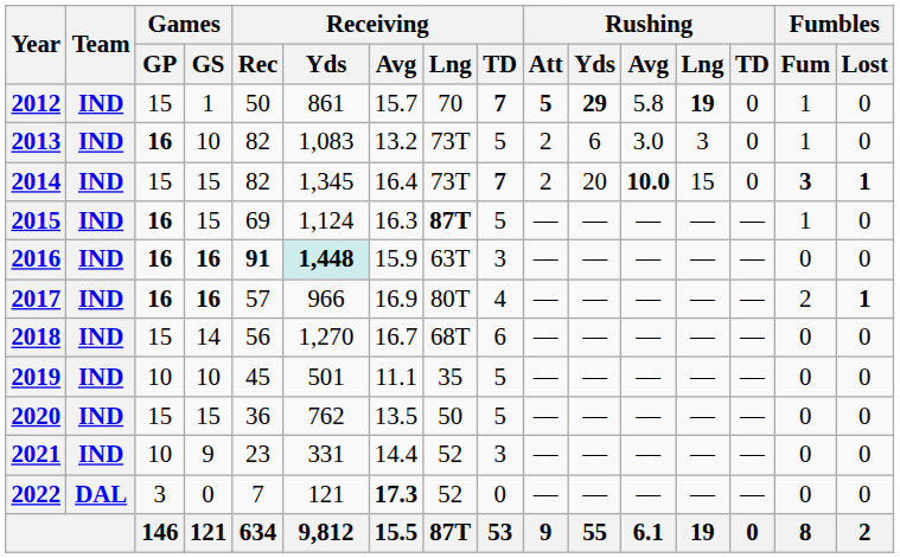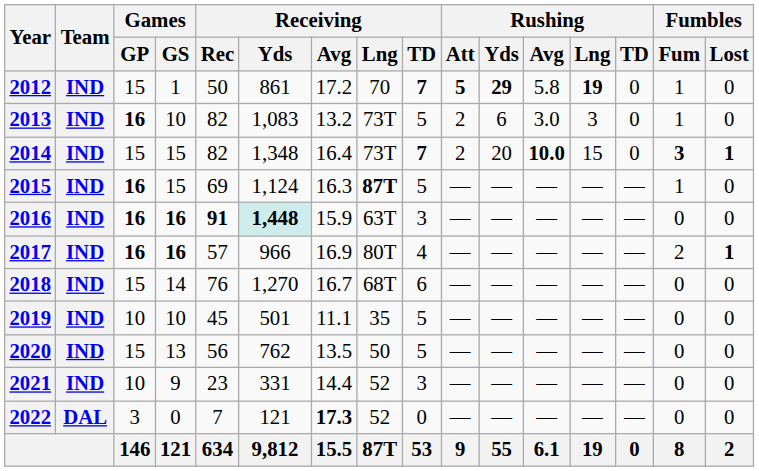2012 | Receiving / Avg: 15.7 -> 17.2
2014 | Receiving / Yds: 1,345 -> 1,348
2018 | Receiving / Rec: 56 -> 76
2020 | Games / GS: 15 -> 13
2020 | Receiving / Rec: 36 -> 56
